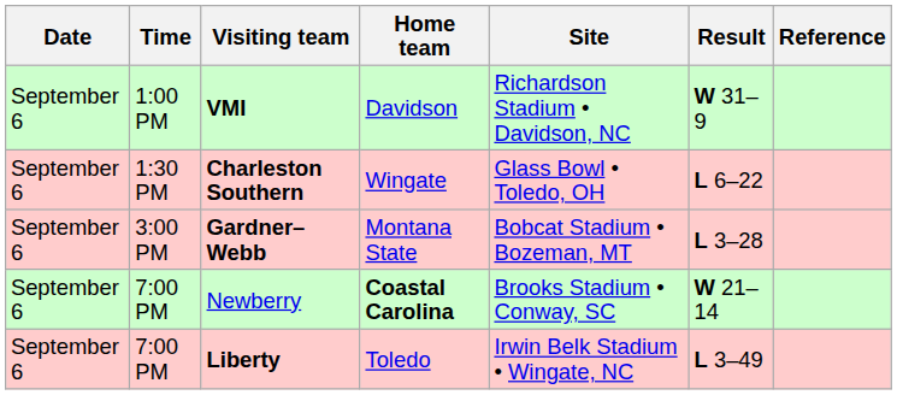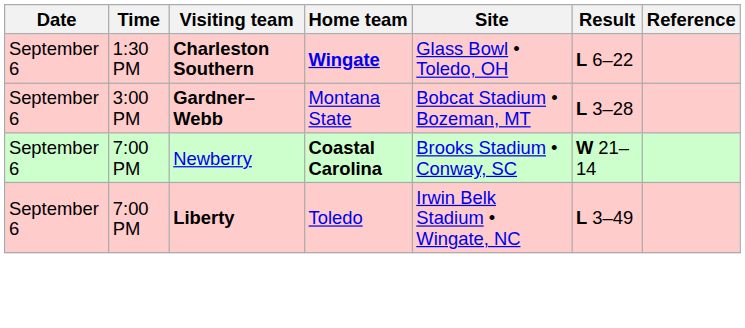- row: September 6 | 1:00 PM | VMI | Davidson | Richardson Stadium • Davidson, NC | W 31–9
Charleston Southern | Home team: normal -> bold
